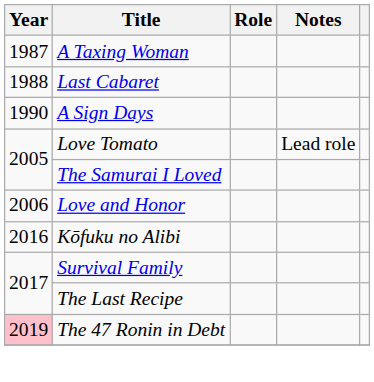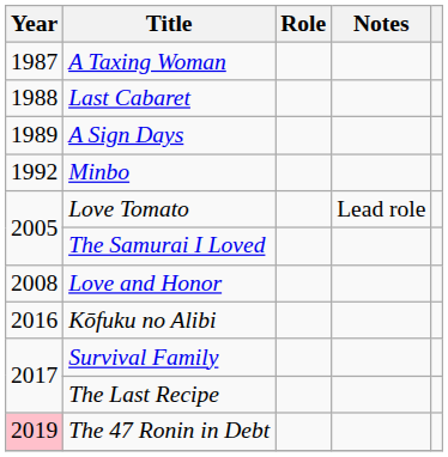A Sign Days | Year: 1990 -> 1989
+ row: 1992 | Minbo
Love and Honor | Year: 2006 -> 2008
